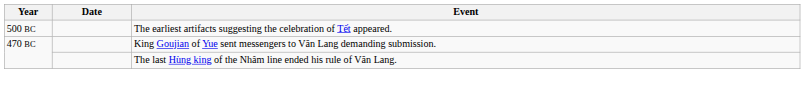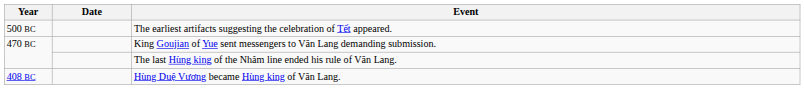+ row: 408 BC | Hùng Duệ Vương became Hùng king of Văn Lang.
